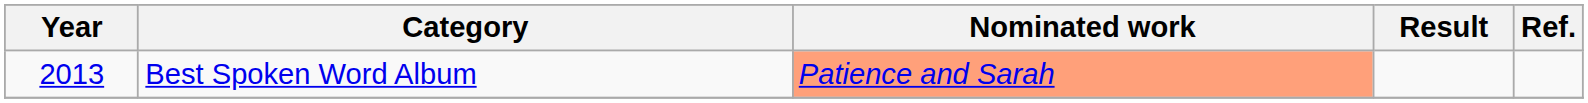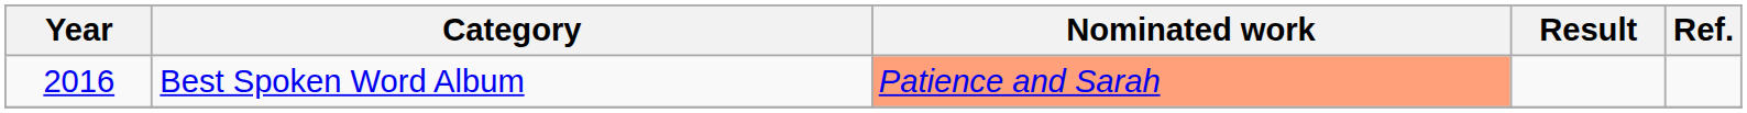Best Spoken Word Album | Year: 2013 -> 2016
